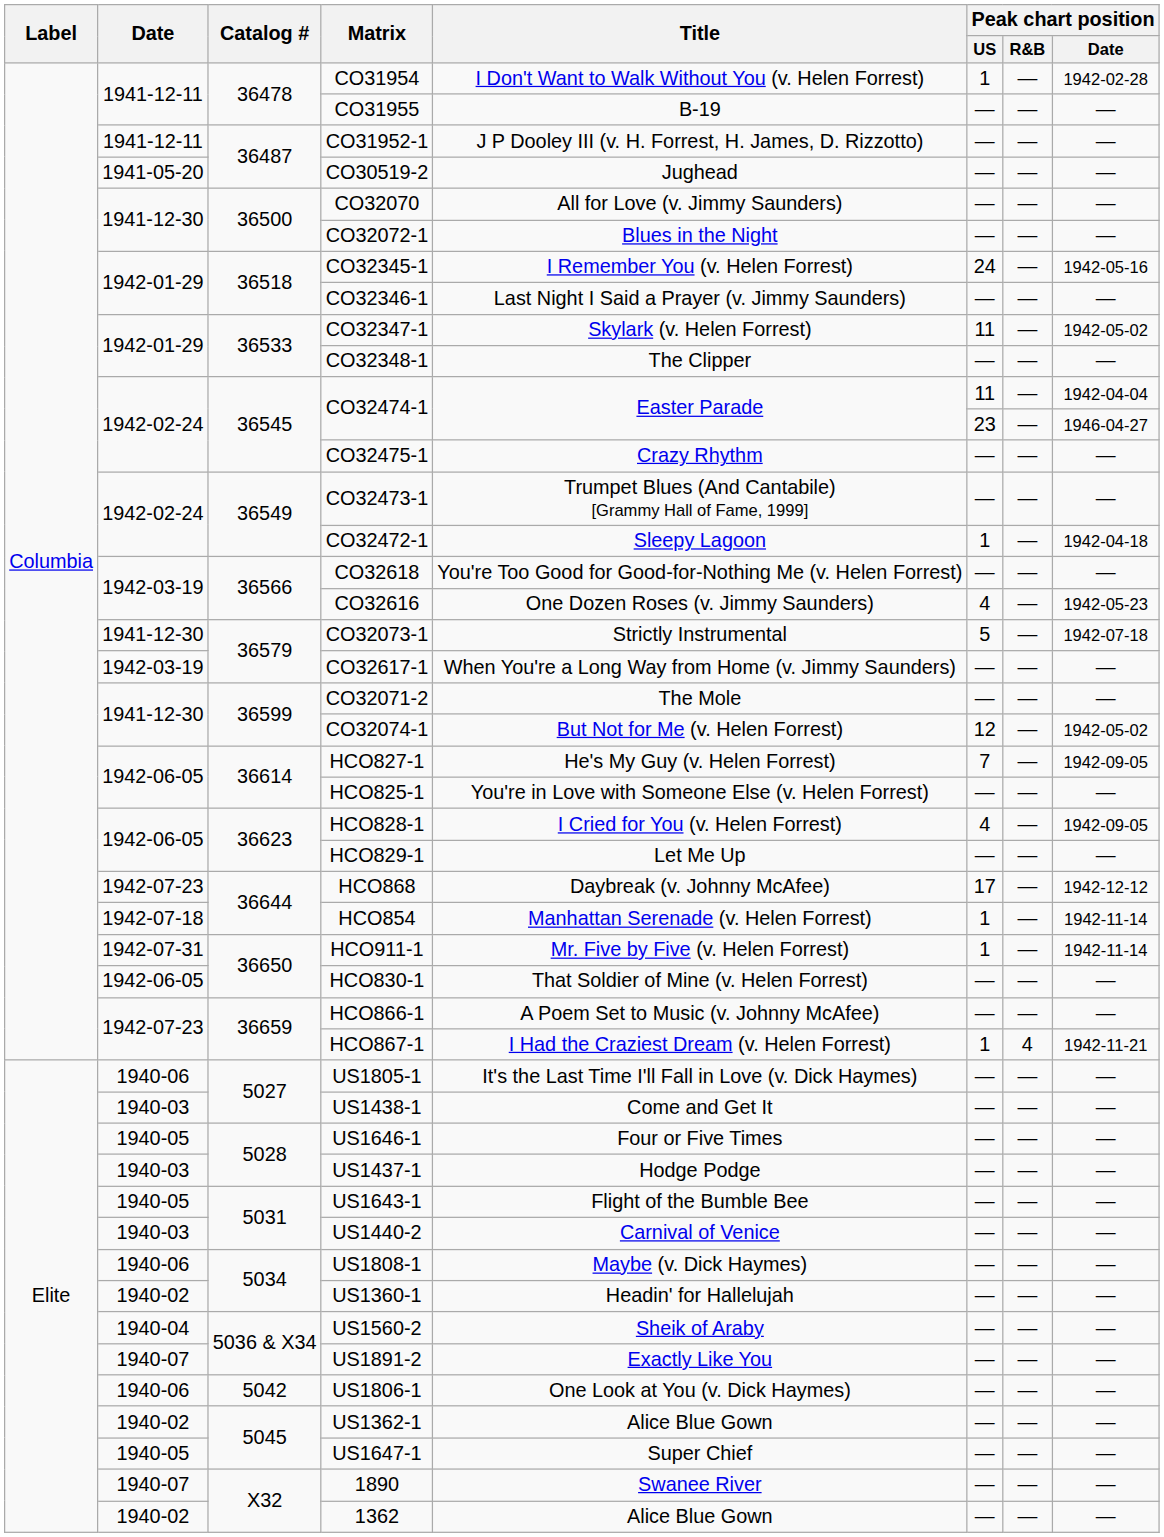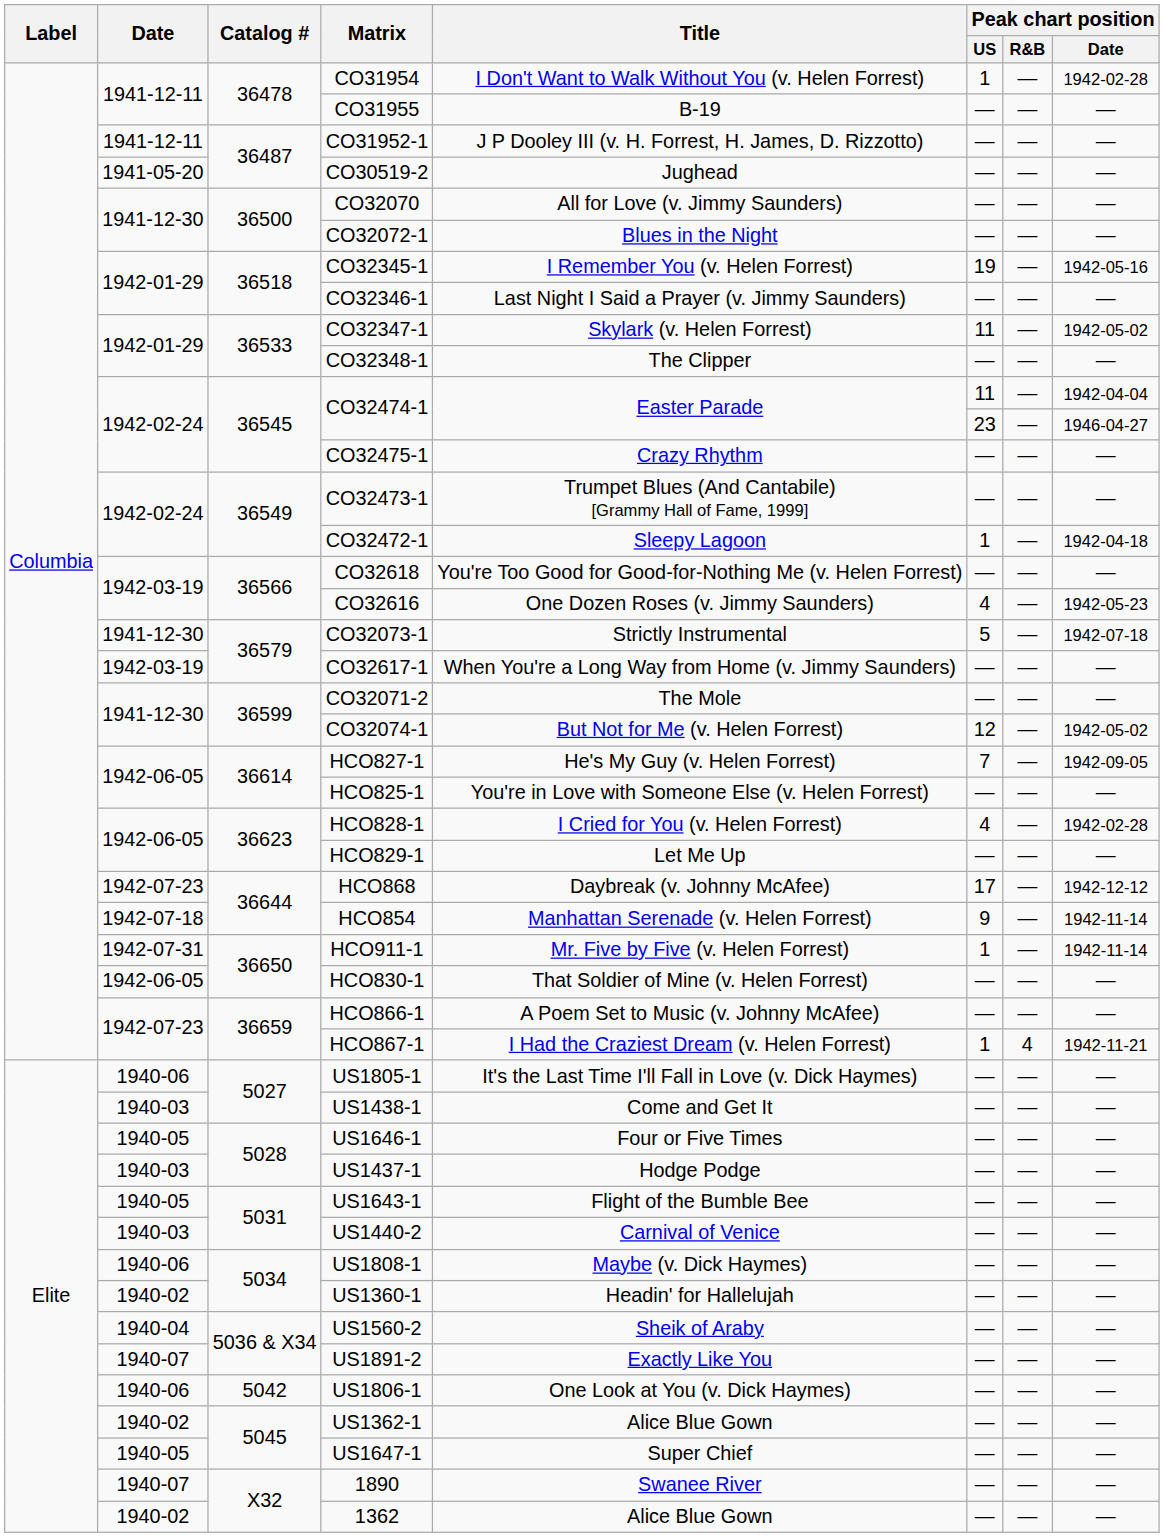CO32345-1 | Peak chart position / US: 24 -> 19
HCO828-1 | Peak chart position / Date: 1942-09-05 -> 1942-02-28
HCO854 | Peak chart position / US: 1 -> 9
